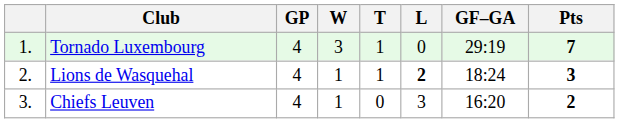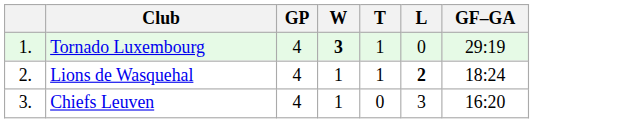- column: Pts | 7 | 3 | 2
Tornado Luxembourg | W: normal -> bold
